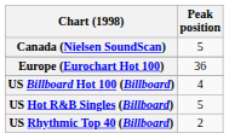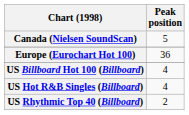US Hot R&B Singles (Billboard) | Peak position: 5 -> 4
